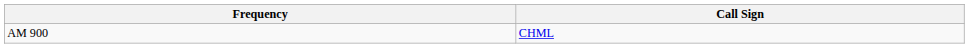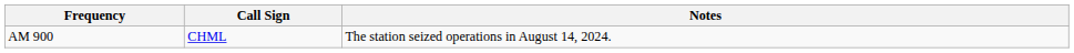+ column: Notes | The station seized operations in August 14, 2024.
